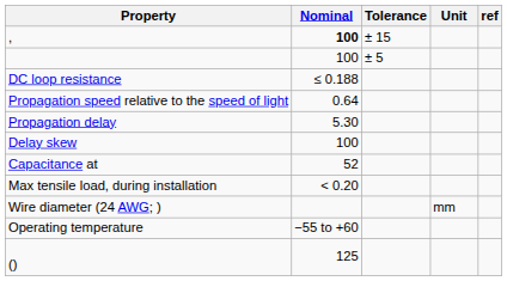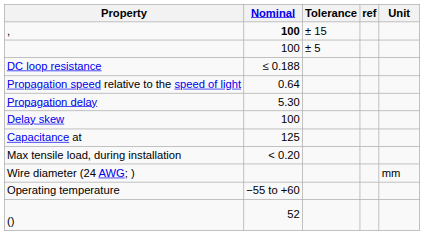columns swapped: Unit <-> ref
Capacitance at | Nominal: 52 -> 125
() | Nominal: 125 -> 52
